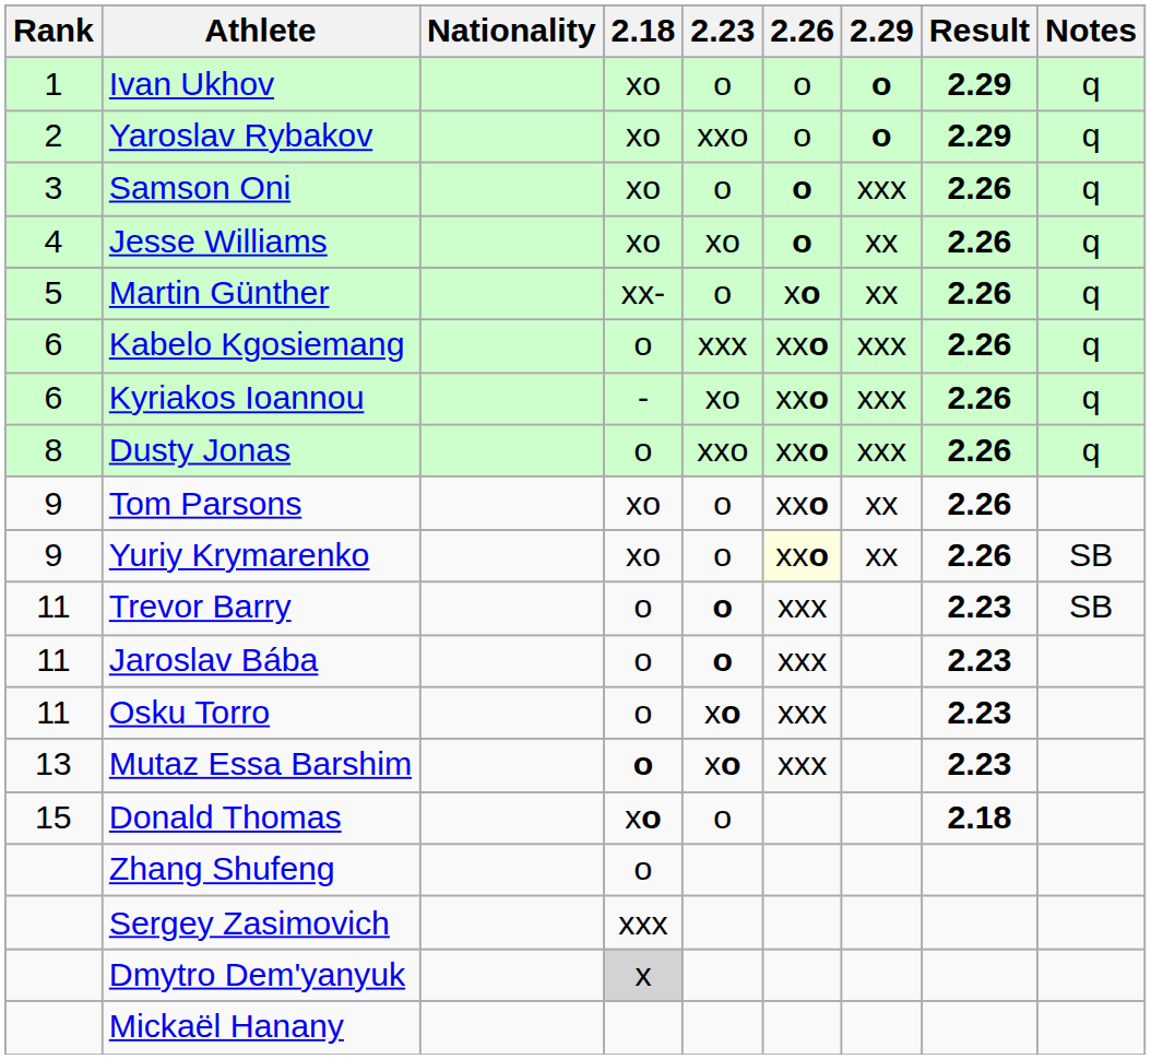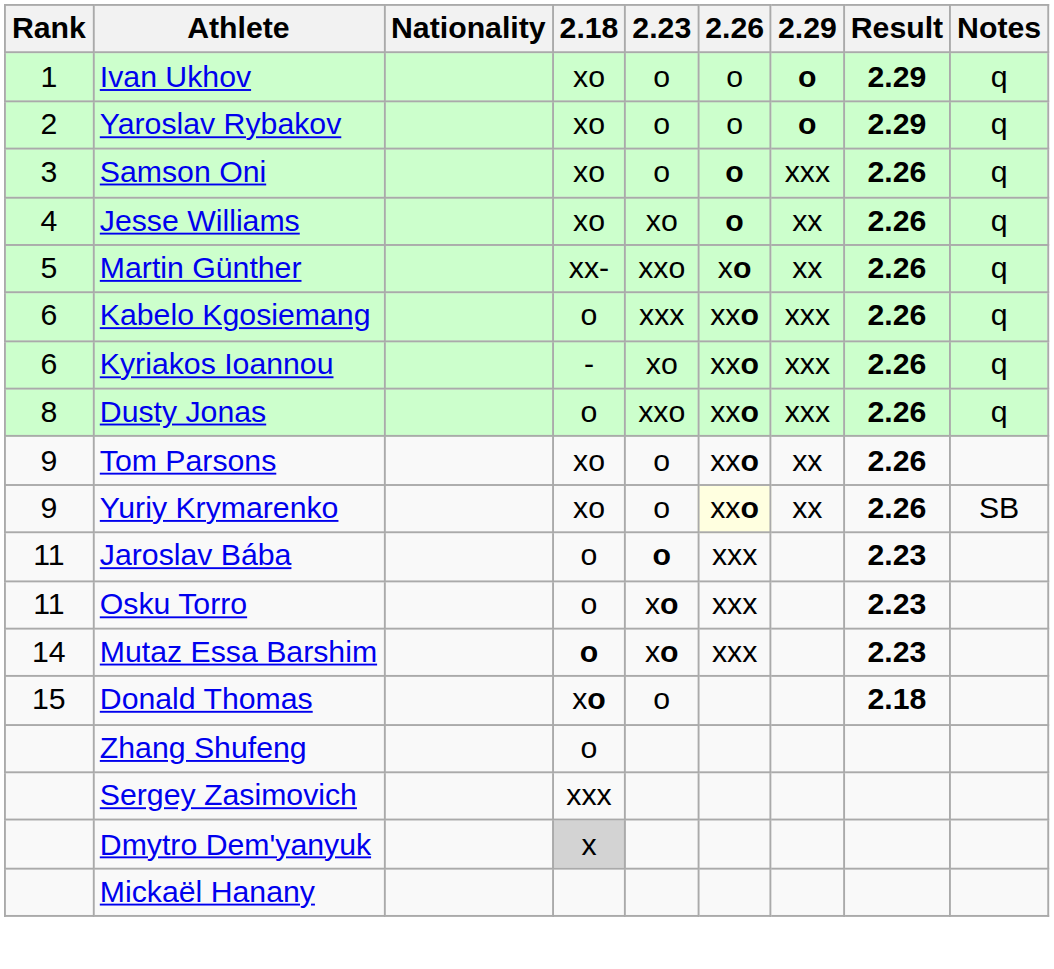Yaroslav Rybakov | 2.23: xxo -> o
Martin Günther | 2.23: o -> xxo
- row: 11 | Trevor Barry | o | o | xxx | 2.23 | SB
Mutaz Essa Barshim | Rank: 13 -> 14
